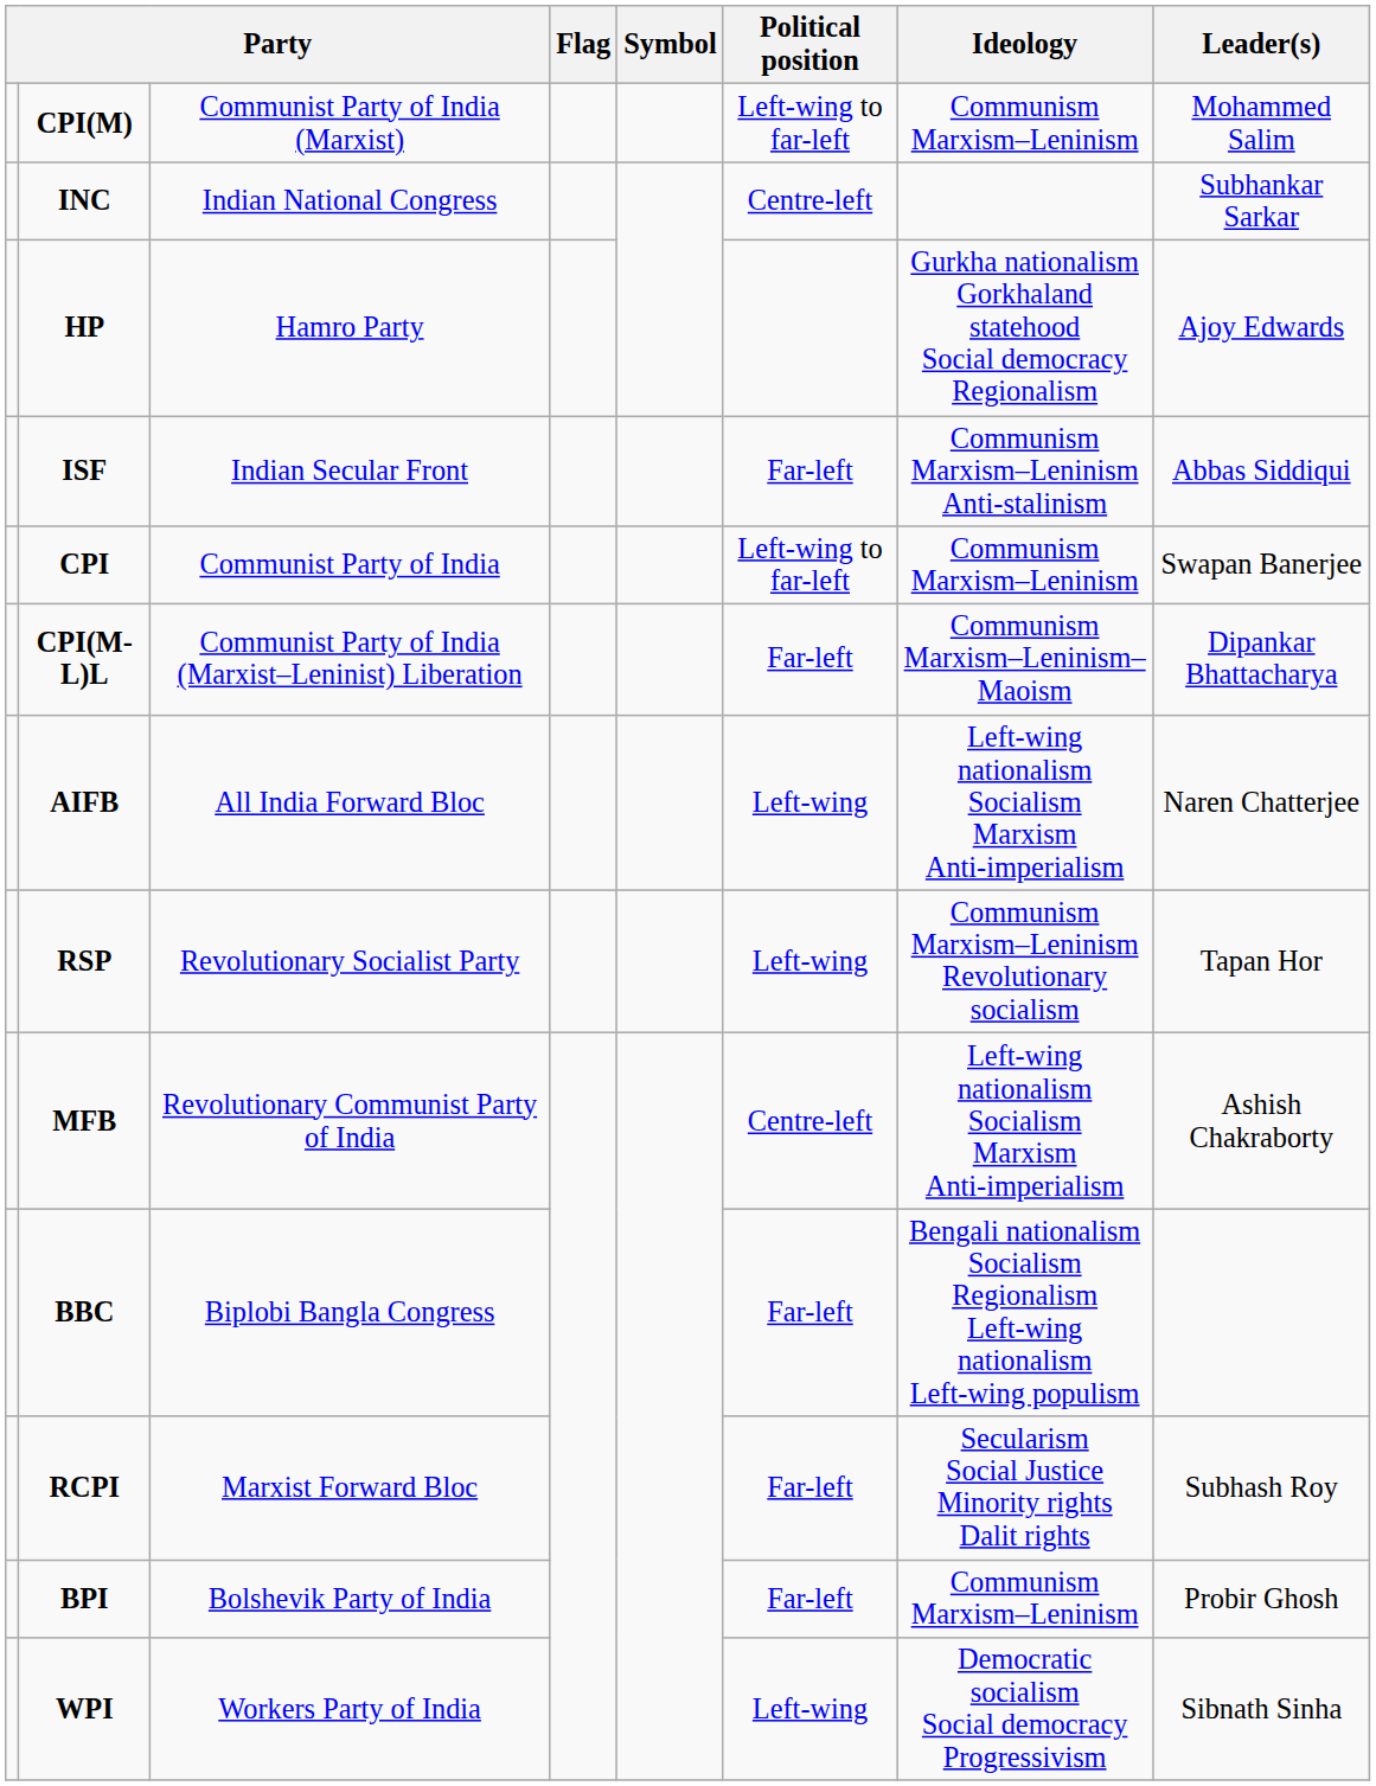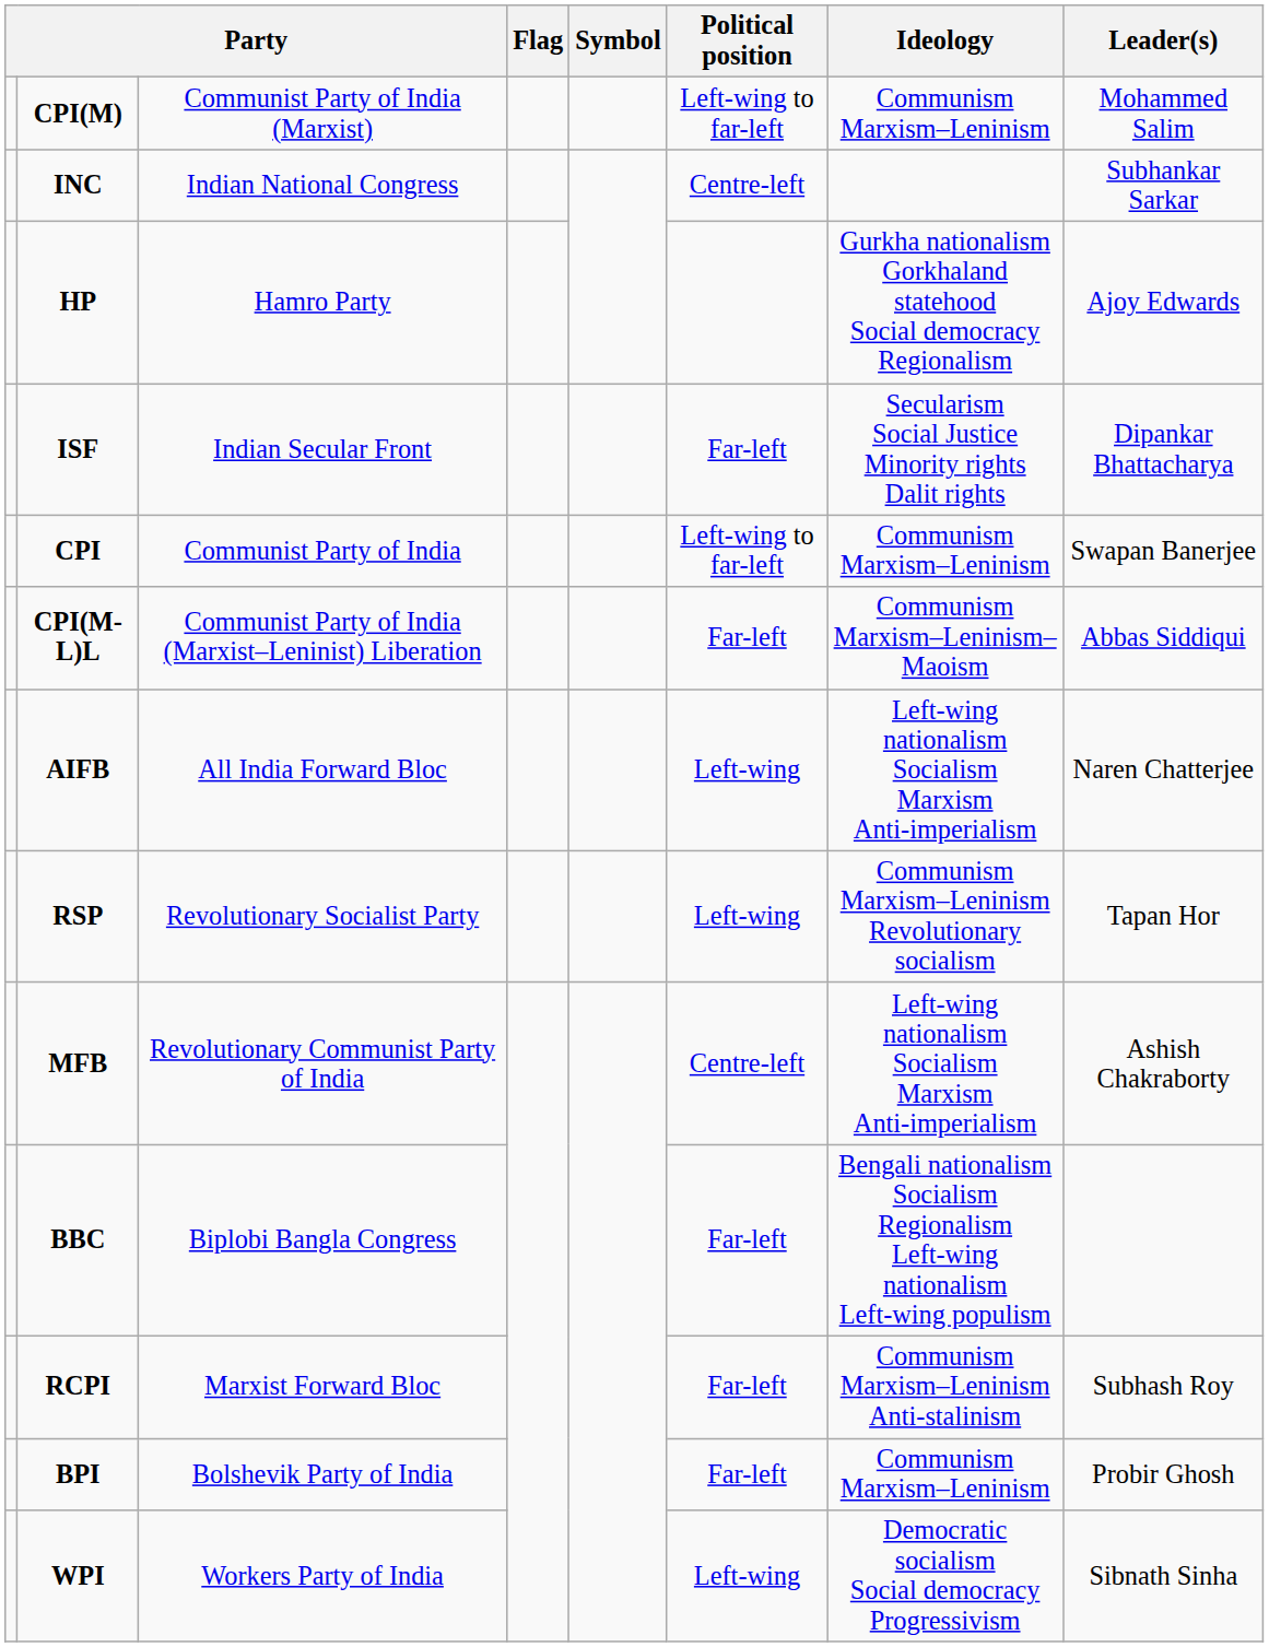ISF | Ideology: Communism Marxism–Leninism Anti-stalinism -> Secularism Social Justice Minority rights Dalit rights
ISF | Leader(s): Abbas Siddiqui -> Dipankar Bhattacharya
CPI(M-L)L | Leader(s): Dipankar Bhattacharya -> Abbas Siddiqui
RCPI | Ideology: Secularism Social Justice Minority rights Dalit rights -> Communism Marxism–Leninism Anti-stalinism
